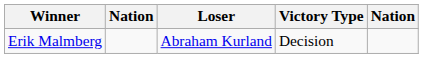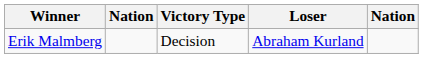columns swapped: Victory Type <-> Loser
